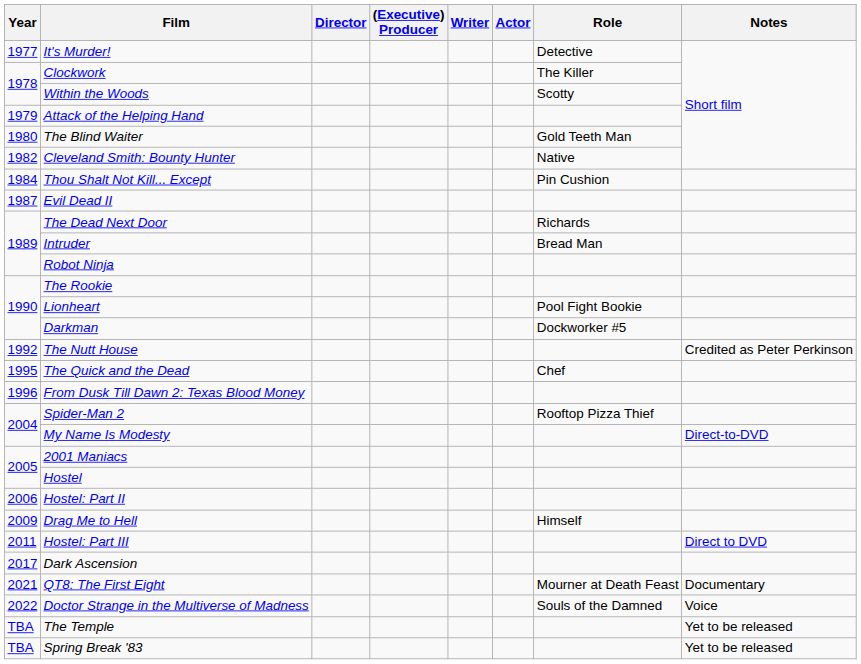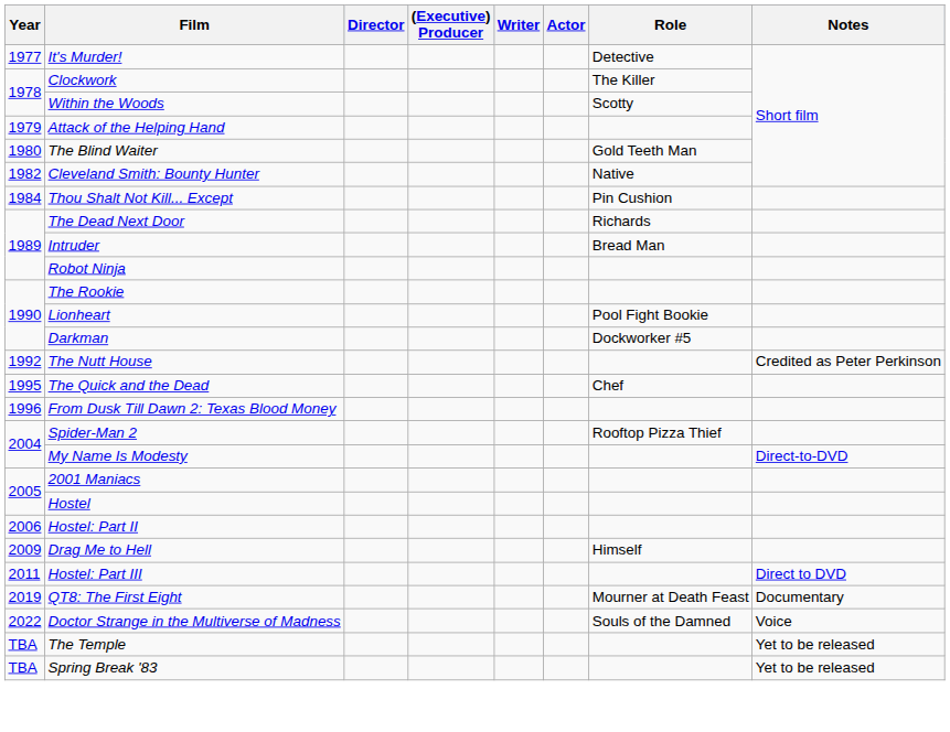- row: 1987 | Evil Dead II
- row: 2017 | Dark Ascension
QT8: The First Eight | Year: 2021 -> 2019
